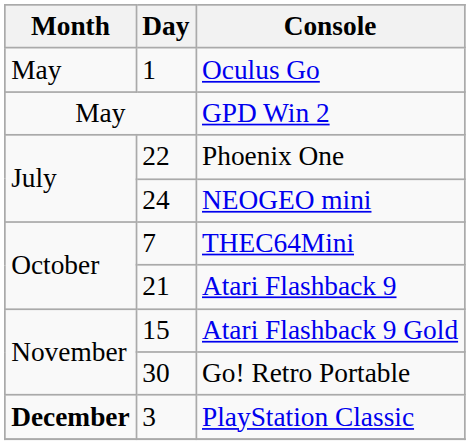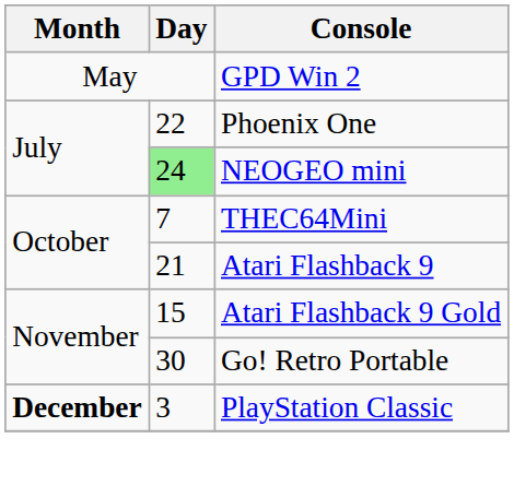- row: May | 1 | Oculus Go
NEOGEO mini | Day: no background -> lightgreen background
